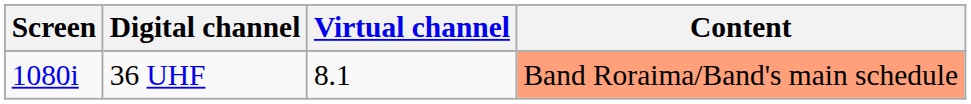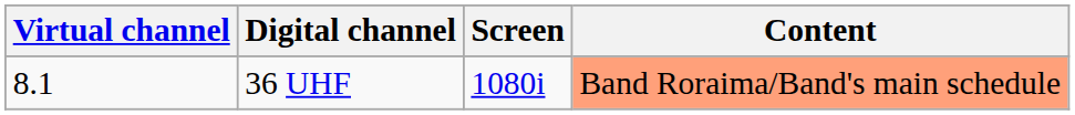columns swapped: Virtual channel <-> Screen
